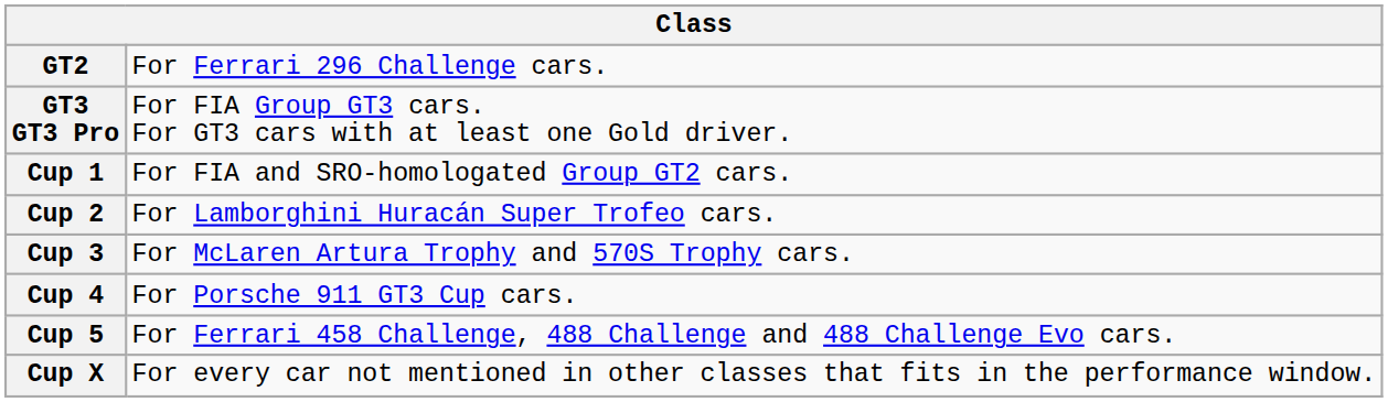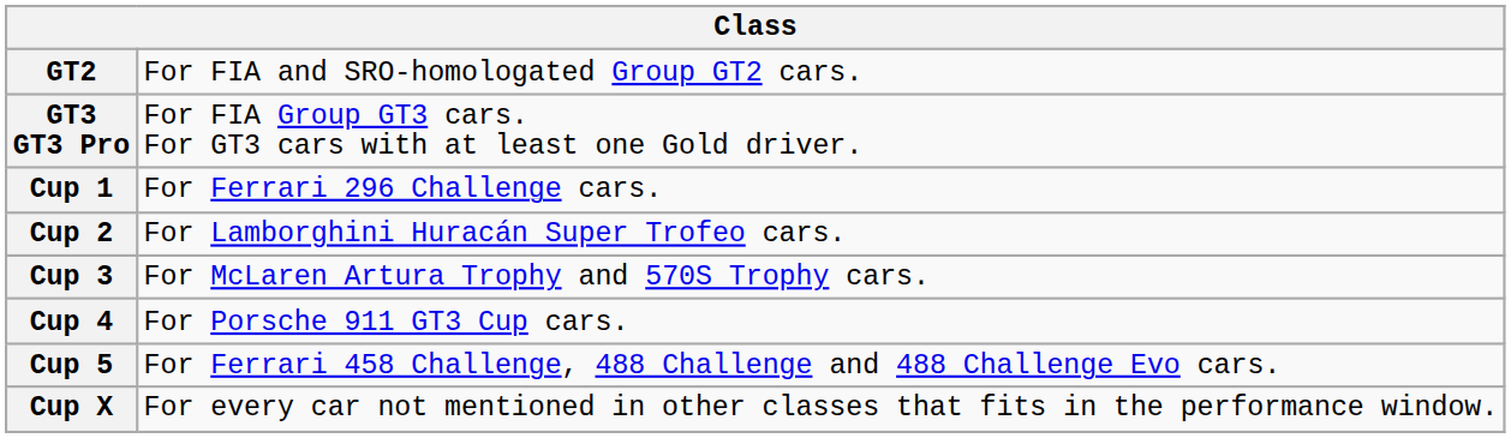GT2 | column 2: For Ferrari 296 Challenge cars. -> For FIA and SRO-homologated Group GT2 cars.
Cup 1 | column 2: For FIA and SRO-homologated Group GT2 cars. -> For Ferrari 296 Challenge cars.
